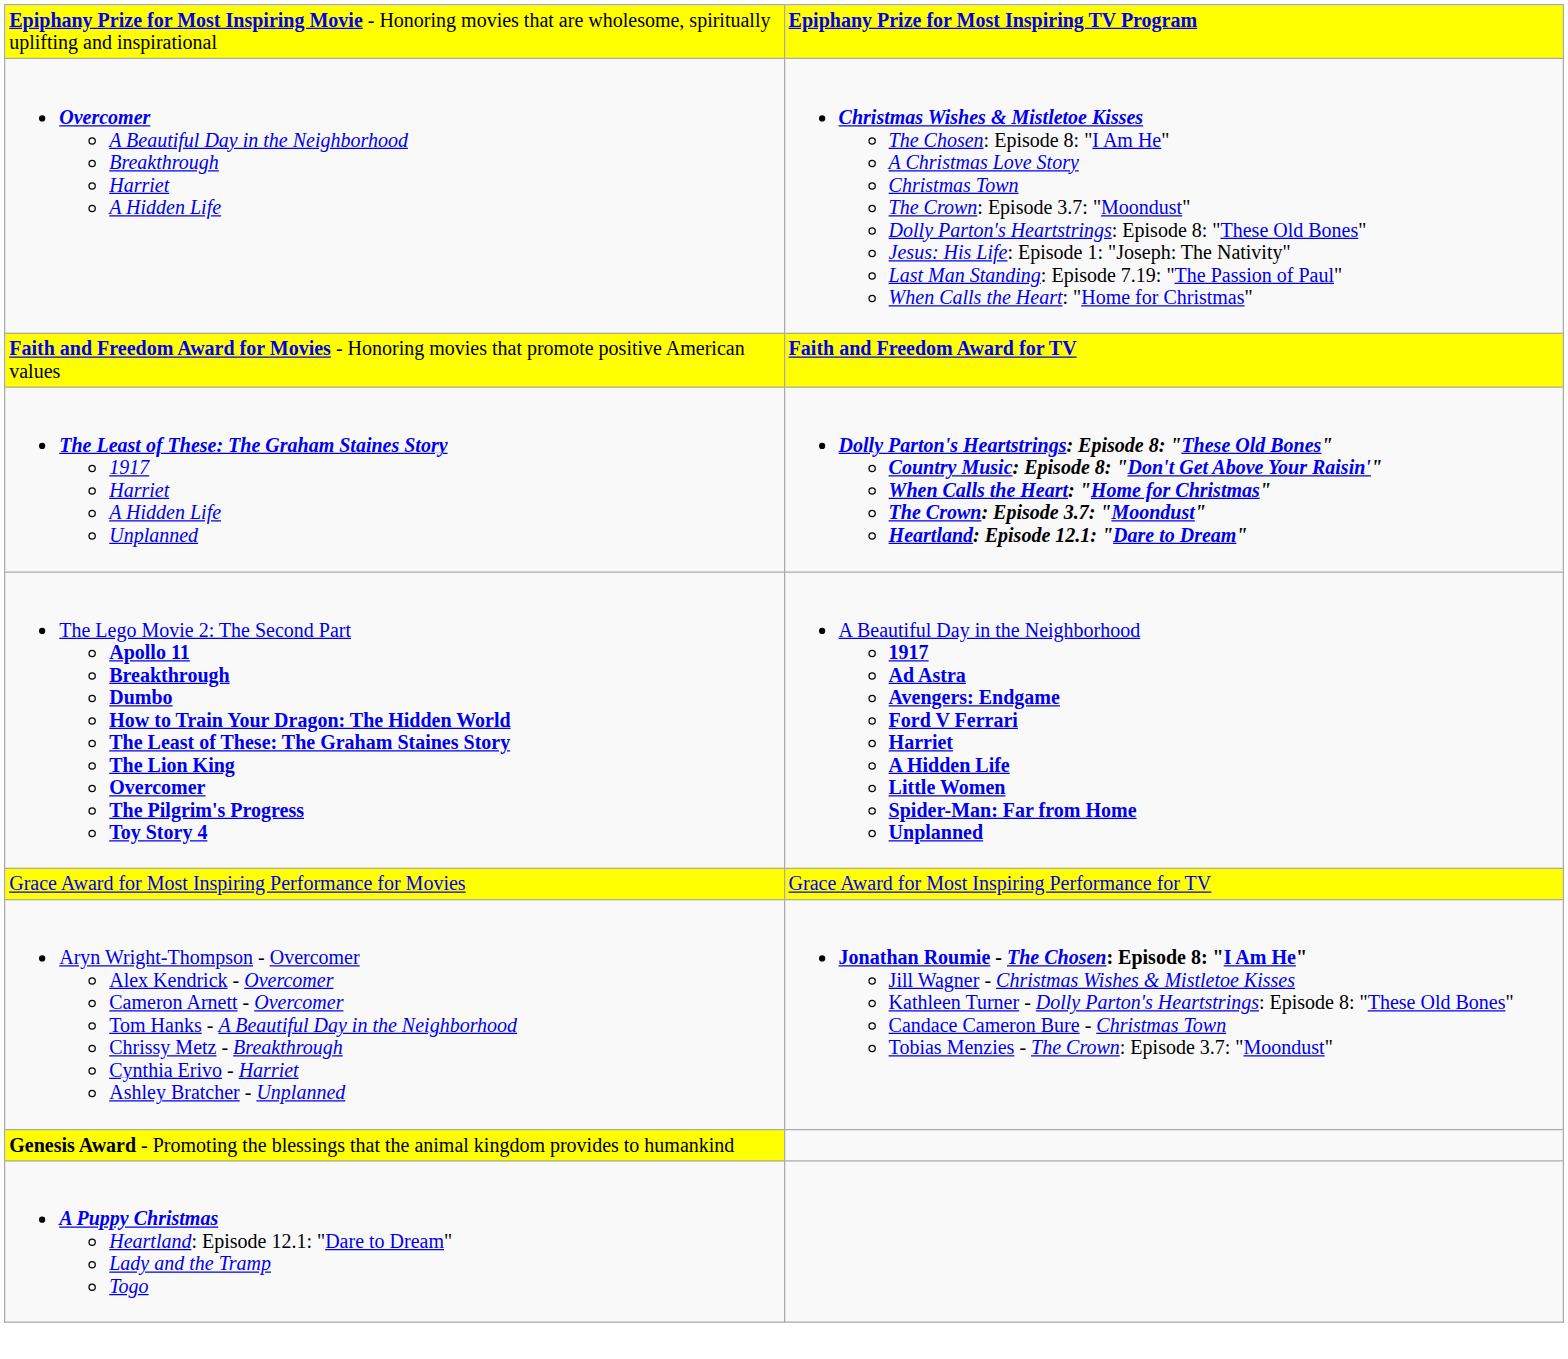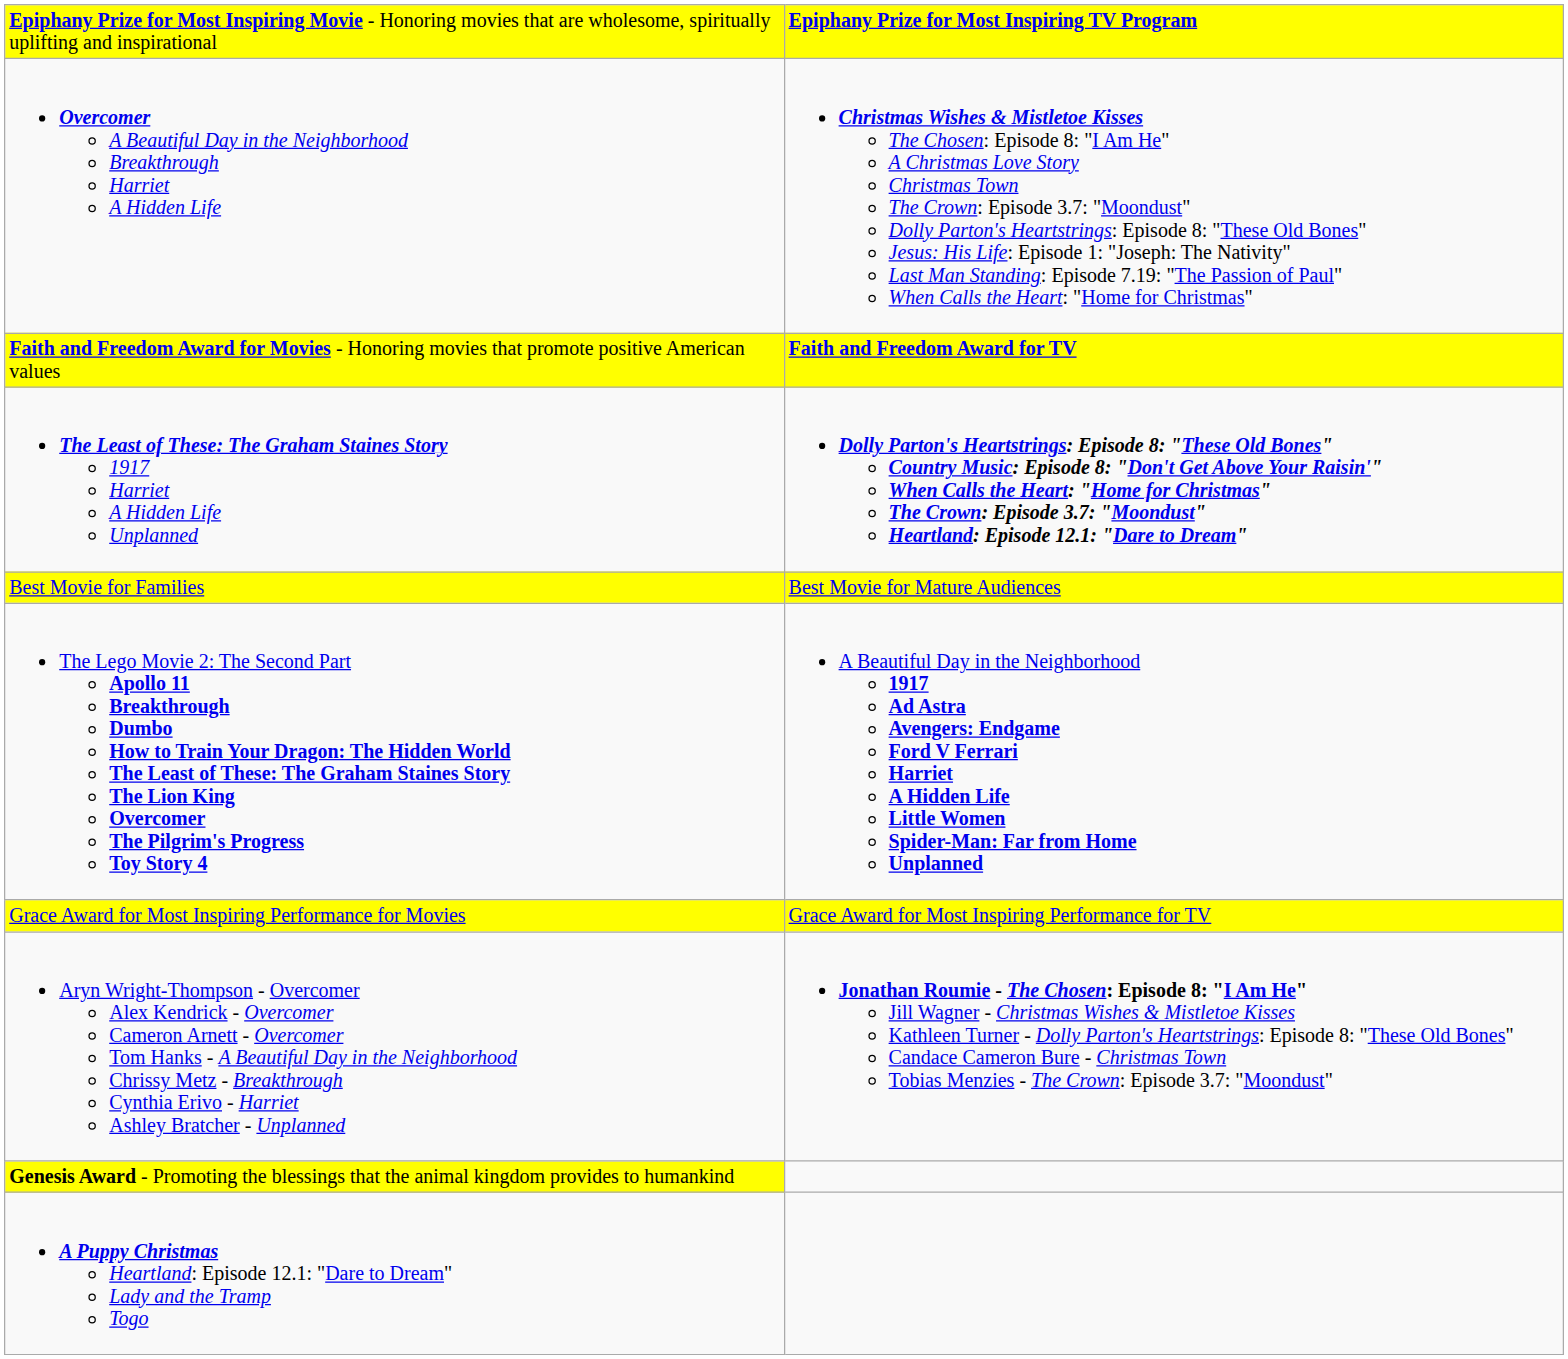+ row: Best Movie for Families | Best Movie for Mature Audiences
